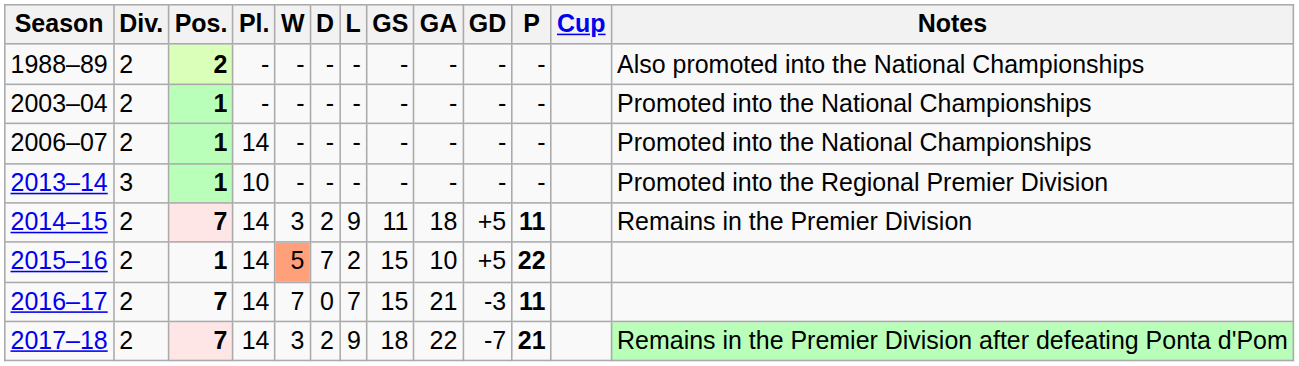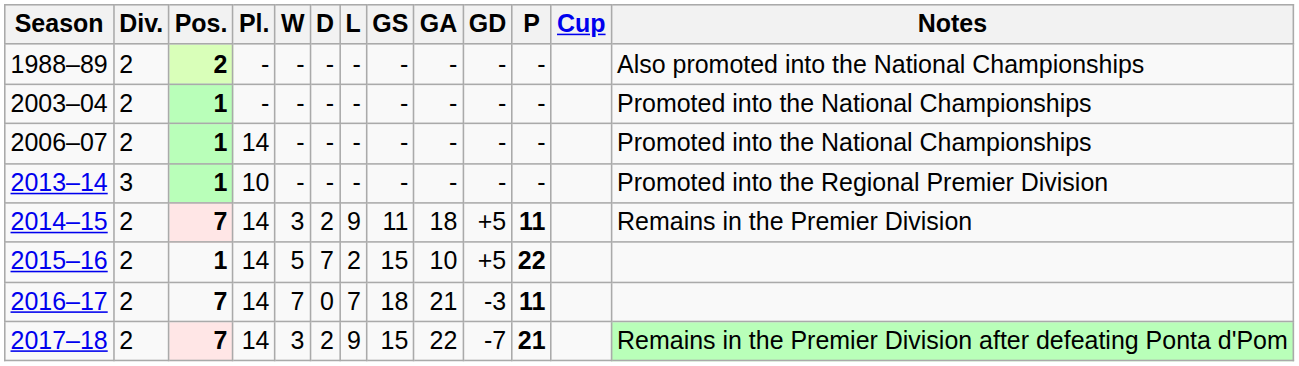2015–16 | W: lightsalmon background -> no background
2016–17 | GS: 15 -> 18
2017–18 | GS: 18 -> 15
